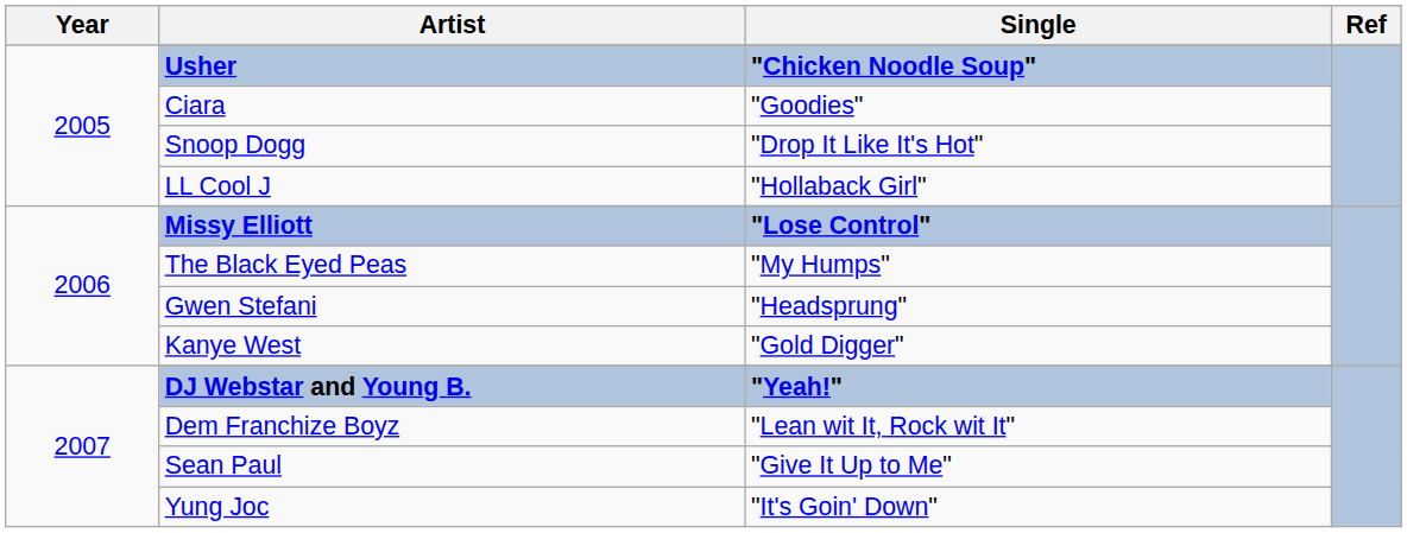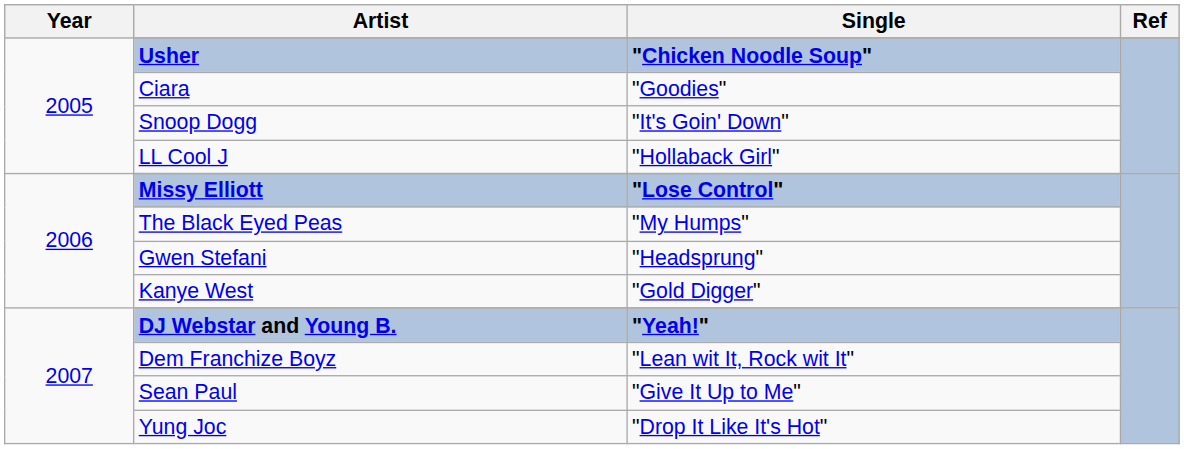Snoop Dogg | Single: "Drop It Like It's Hot" -> "It's Goin' Down"
Yung Joc | Single: "It's Goin' Down" -> "Drop It Like It's Hot"
